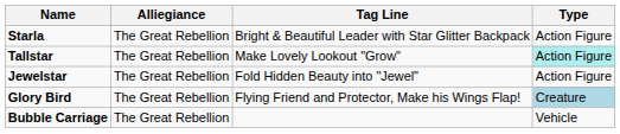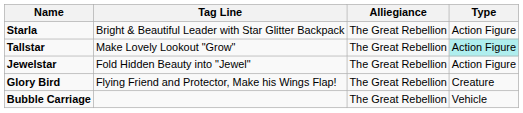columns swapped: Tag Line <-> Alliegiance
Glory Bird | Type: lightblue background -> no background
